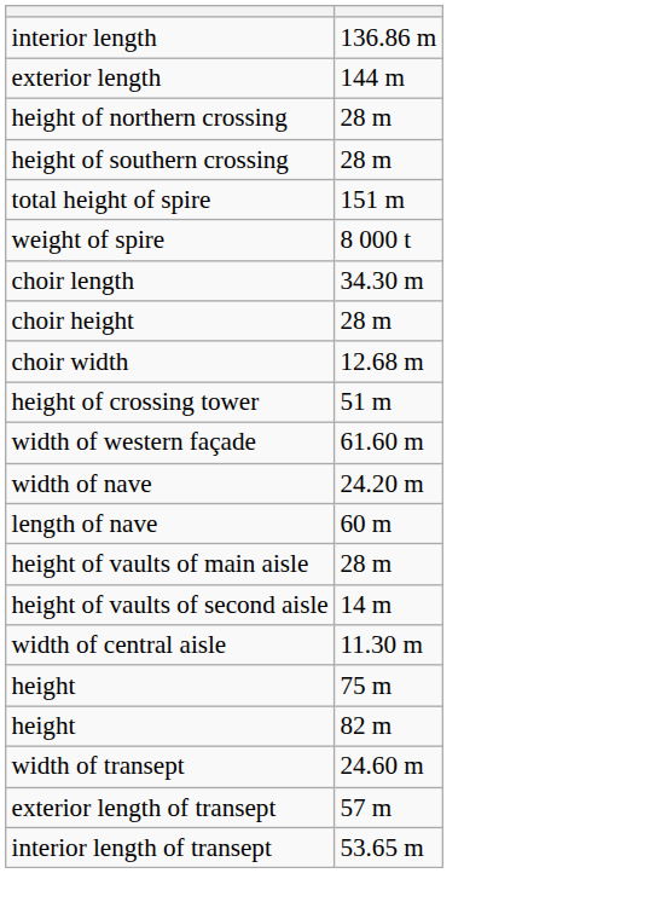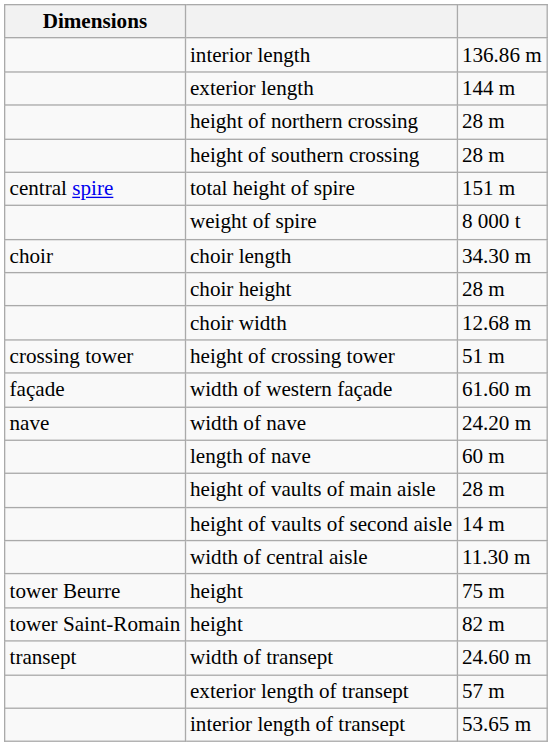+ column: Dimensions | central spire | choir | crossing tower | façade | nave | tower Beurre | tower Saint-Romain | transept
